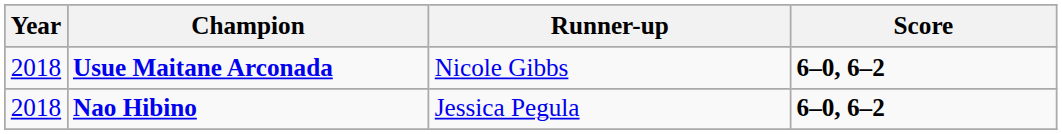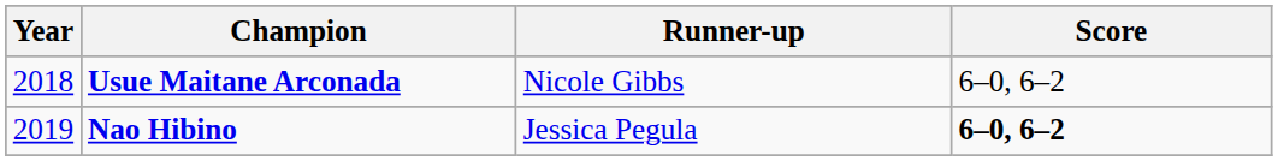Usue Maitane Arconada | Score: bold -> normal
Nao Hibino | Year: 2018 -> 2019
